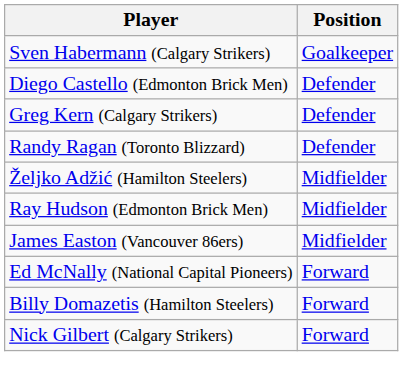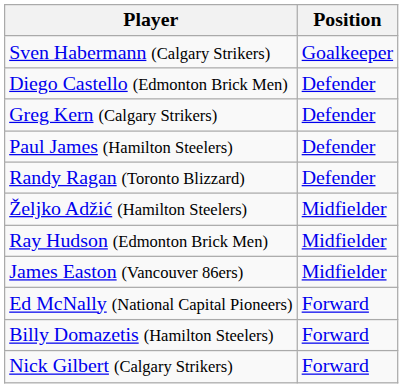+ row: Paul James (Hamilton Steelers) | Defender
